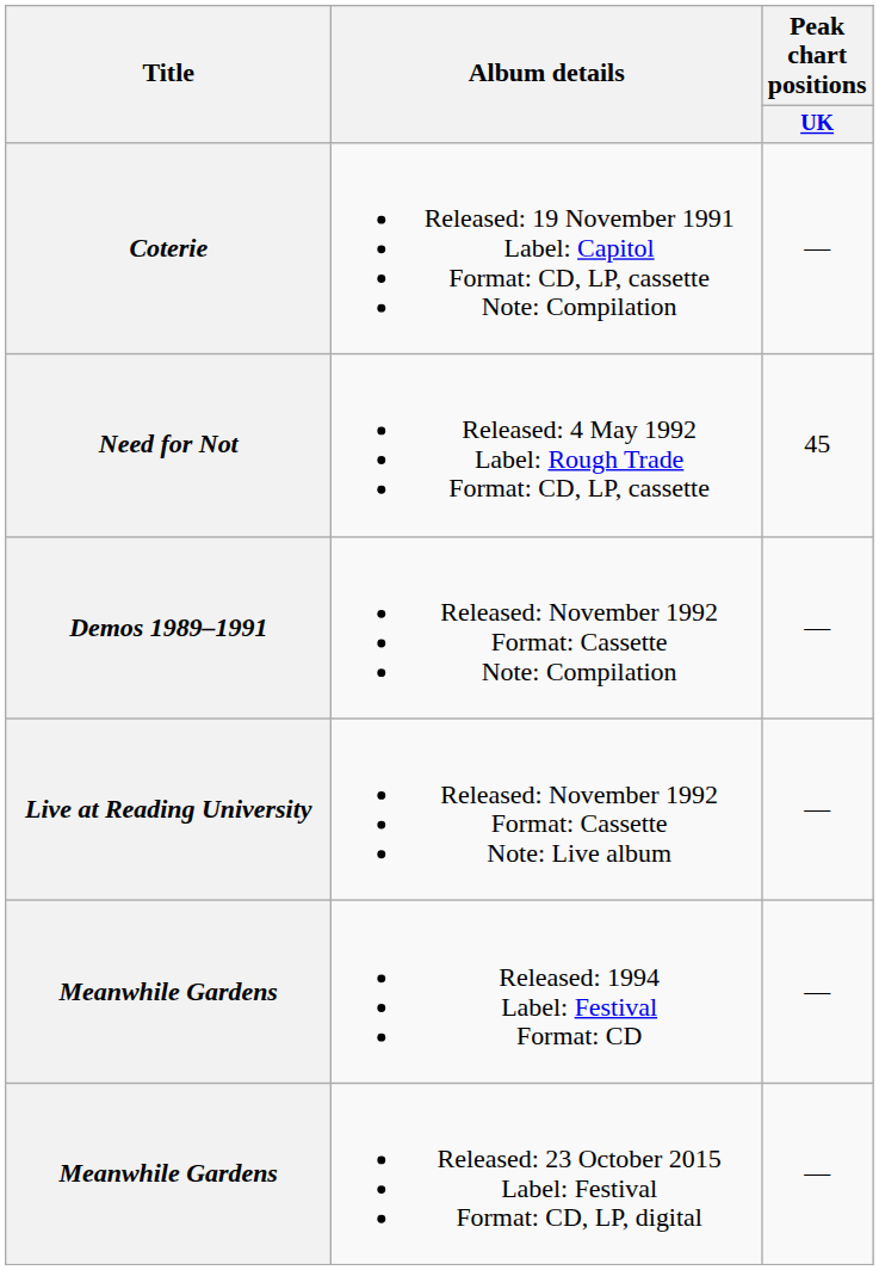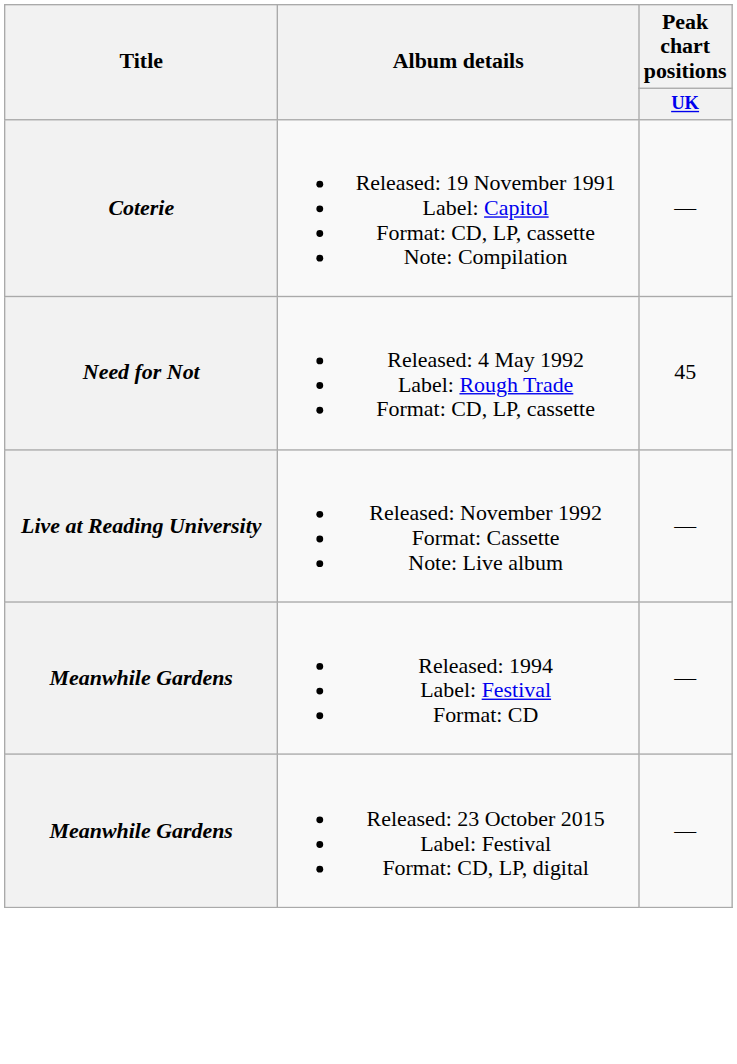- row: Demos 1989–1991 | Released: November 1992 Format: Cassette Note: Compilation | —
